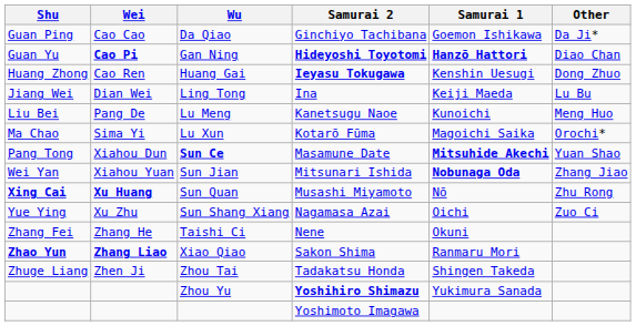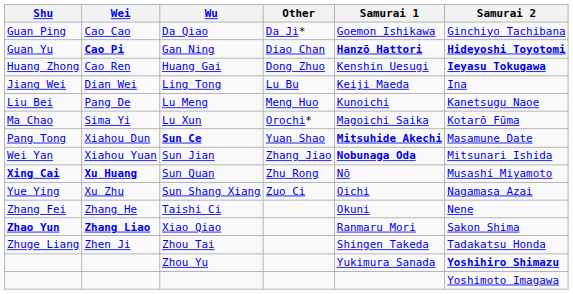columns swapped: Other <-> Samurai 2
